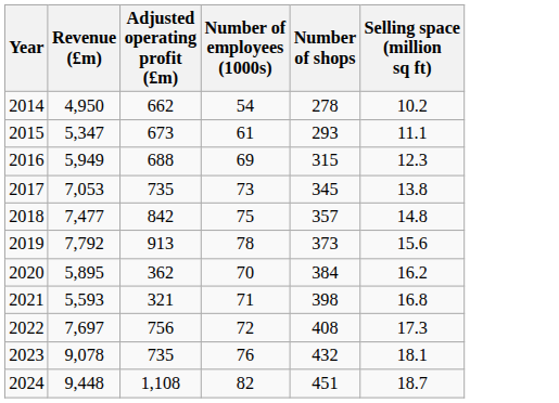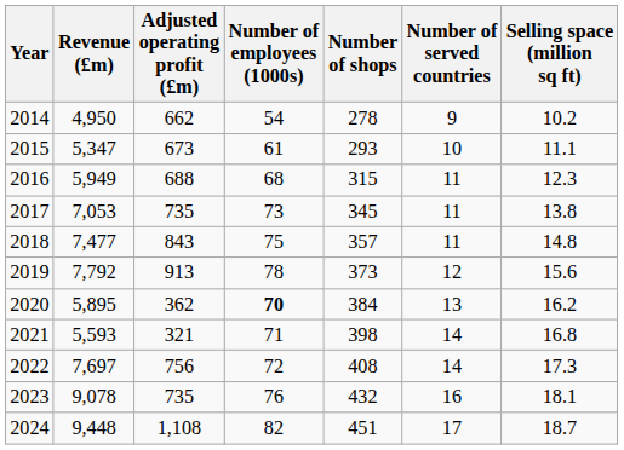+ column: Number of served countries | 9 | 10 | 11 | 11 | 11 | 12 | 13 | 14 | 14 | 16 | 17
2016 | Number of employees (1000s): 69 -> 68
2018 | Adjusted operating profit (£m): 842 -> 843
2020 | Number of employees (1000s): normal -> bold
